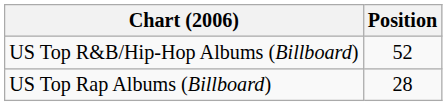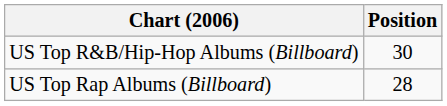US Top R&B/Hip-Hop Albums (Billboard) | Position: 52 -> 30
